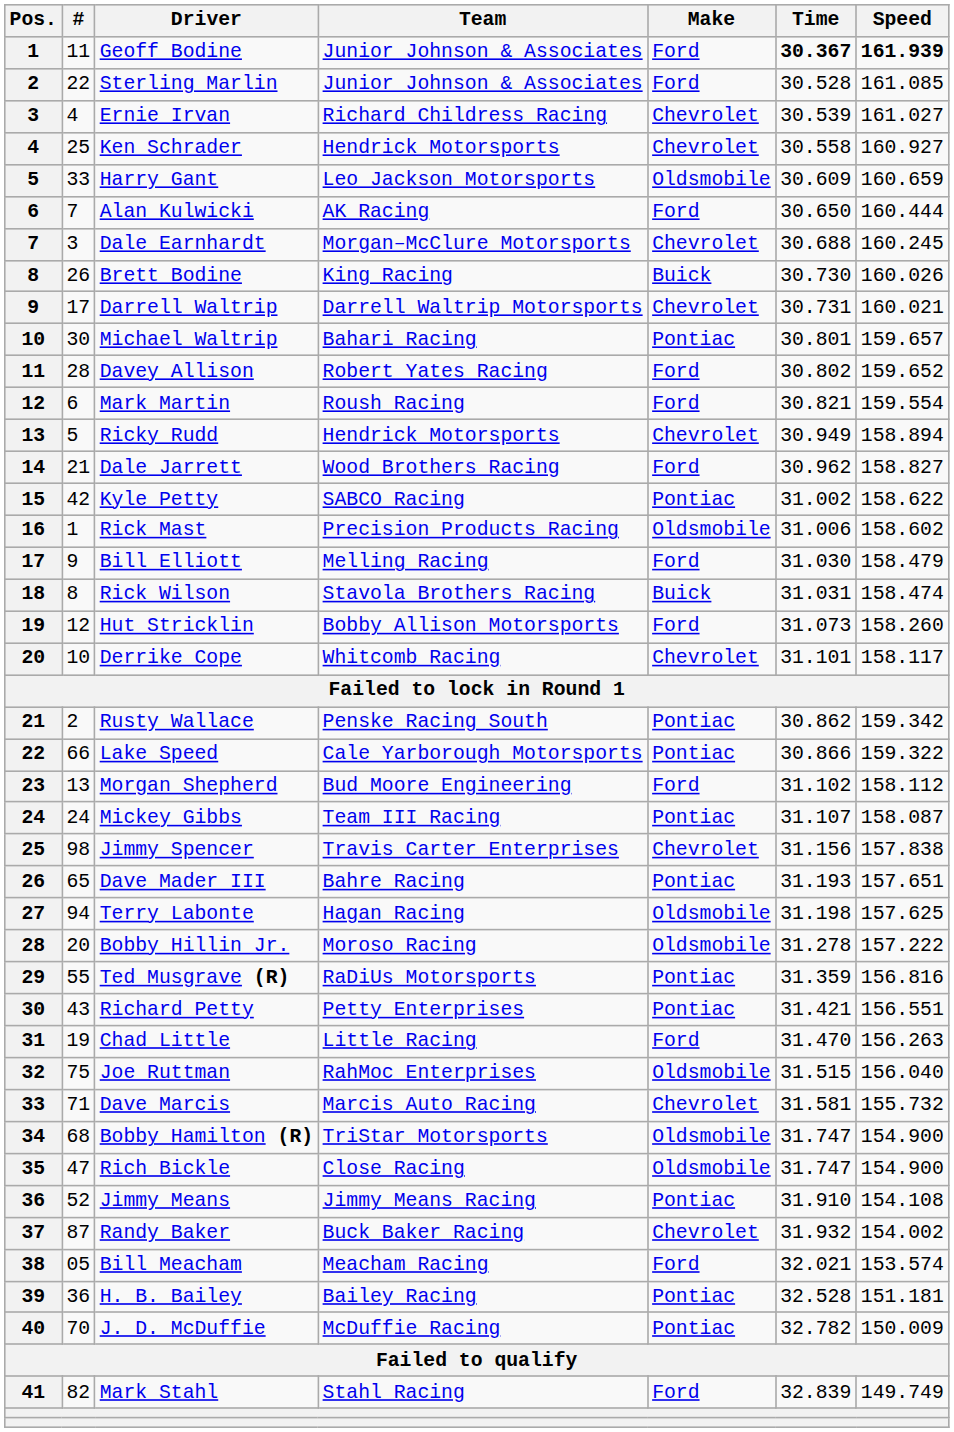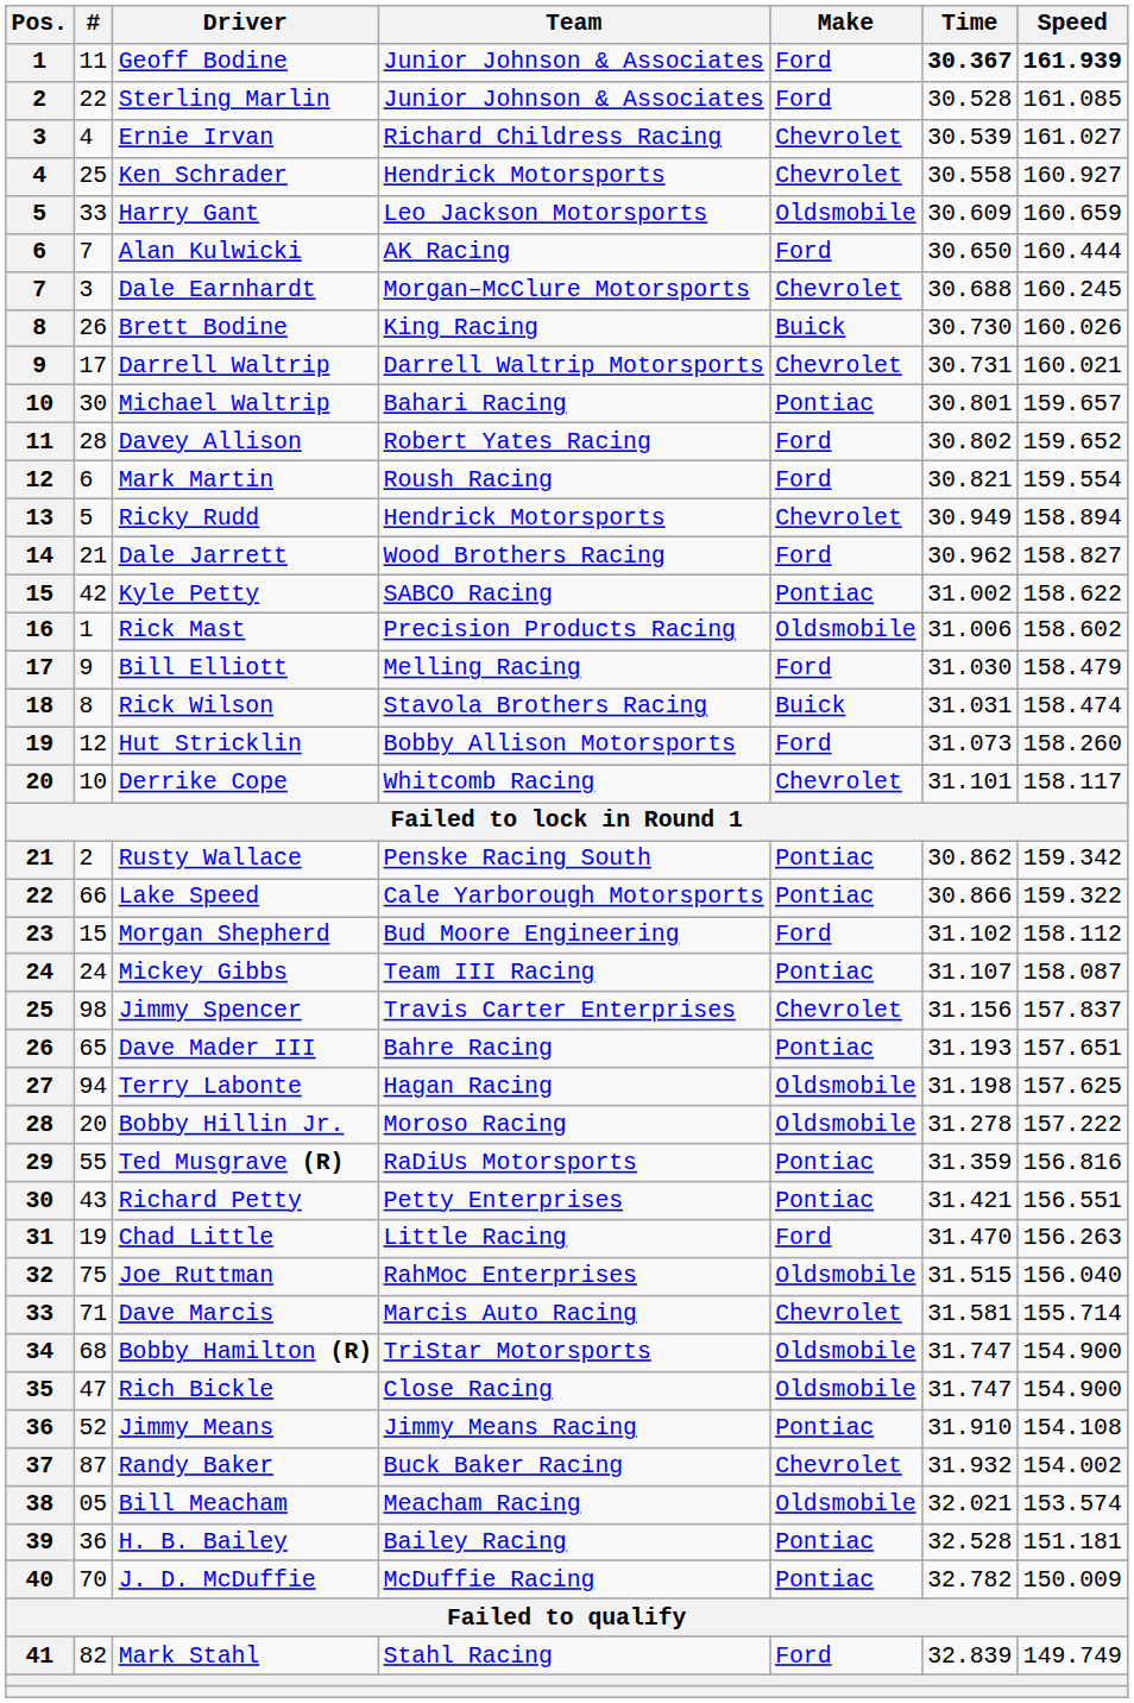Morgan Shepherd | #: 13 -> 15
Jimmy Spencer | Speed: 157.838 -> 157.837
Dave Marcis | Speed: 155.732 -> 155.714
Bill Meacham | Make: Ford -> Oldsmobile
